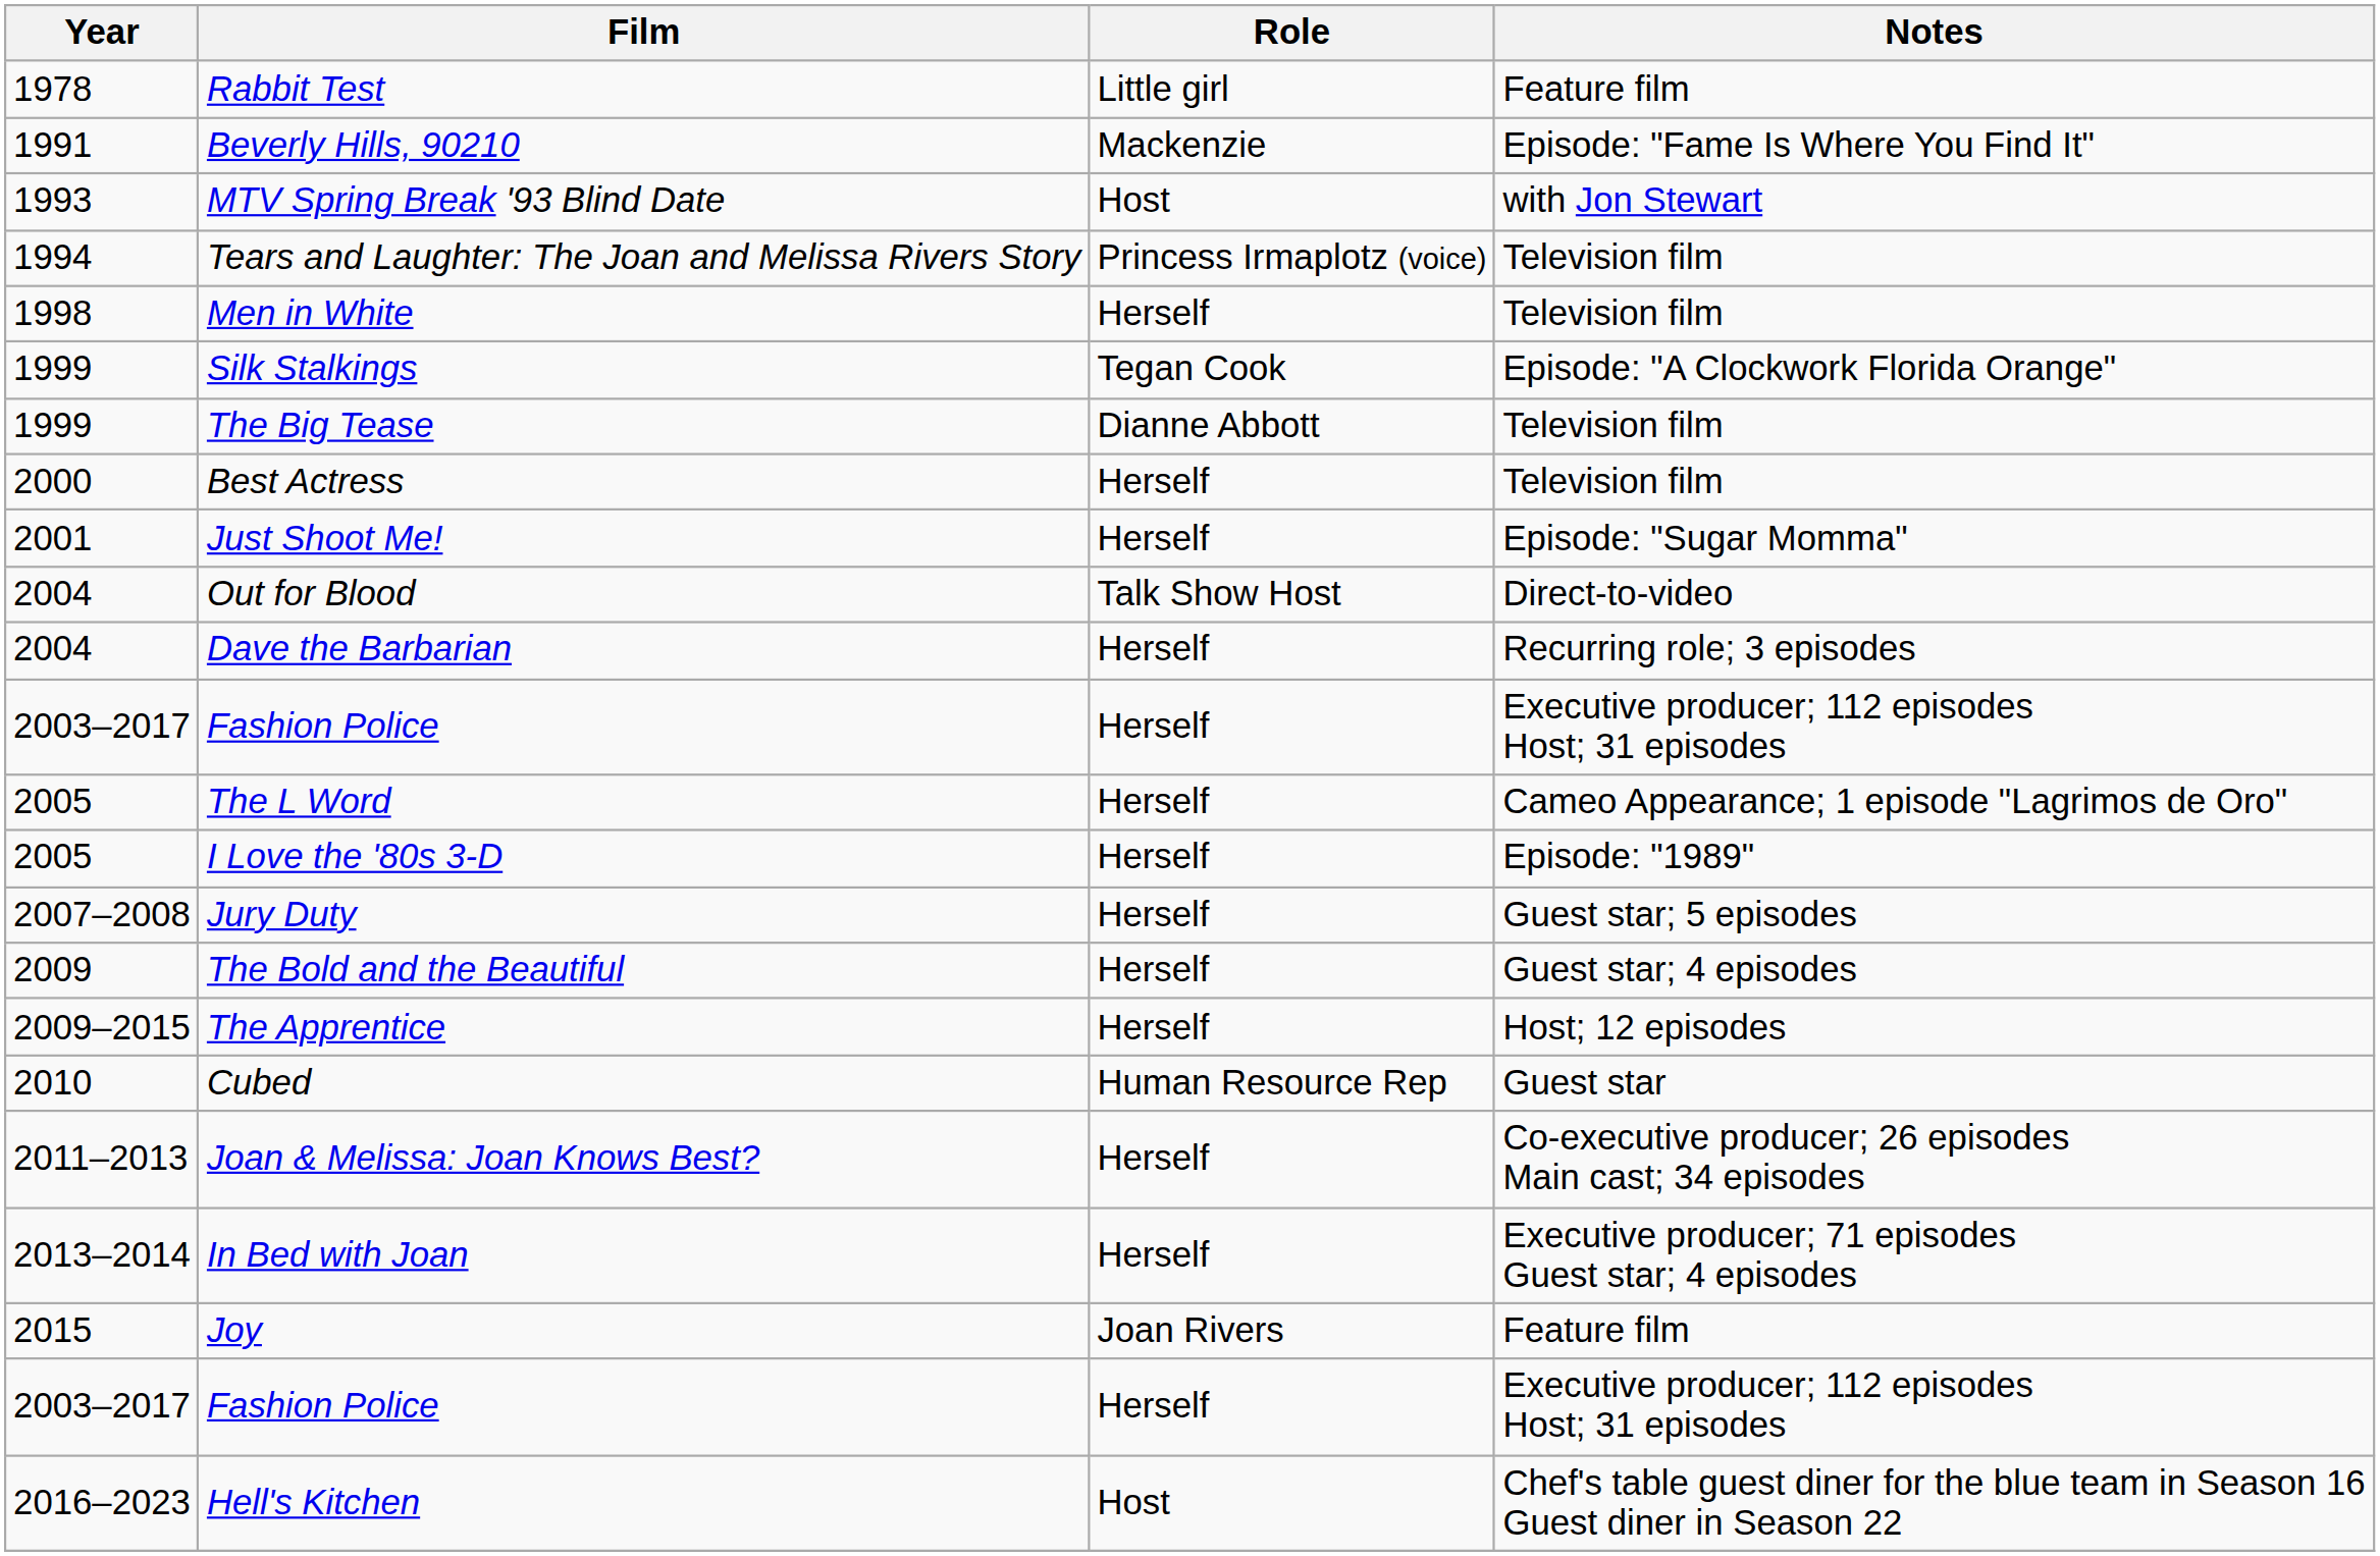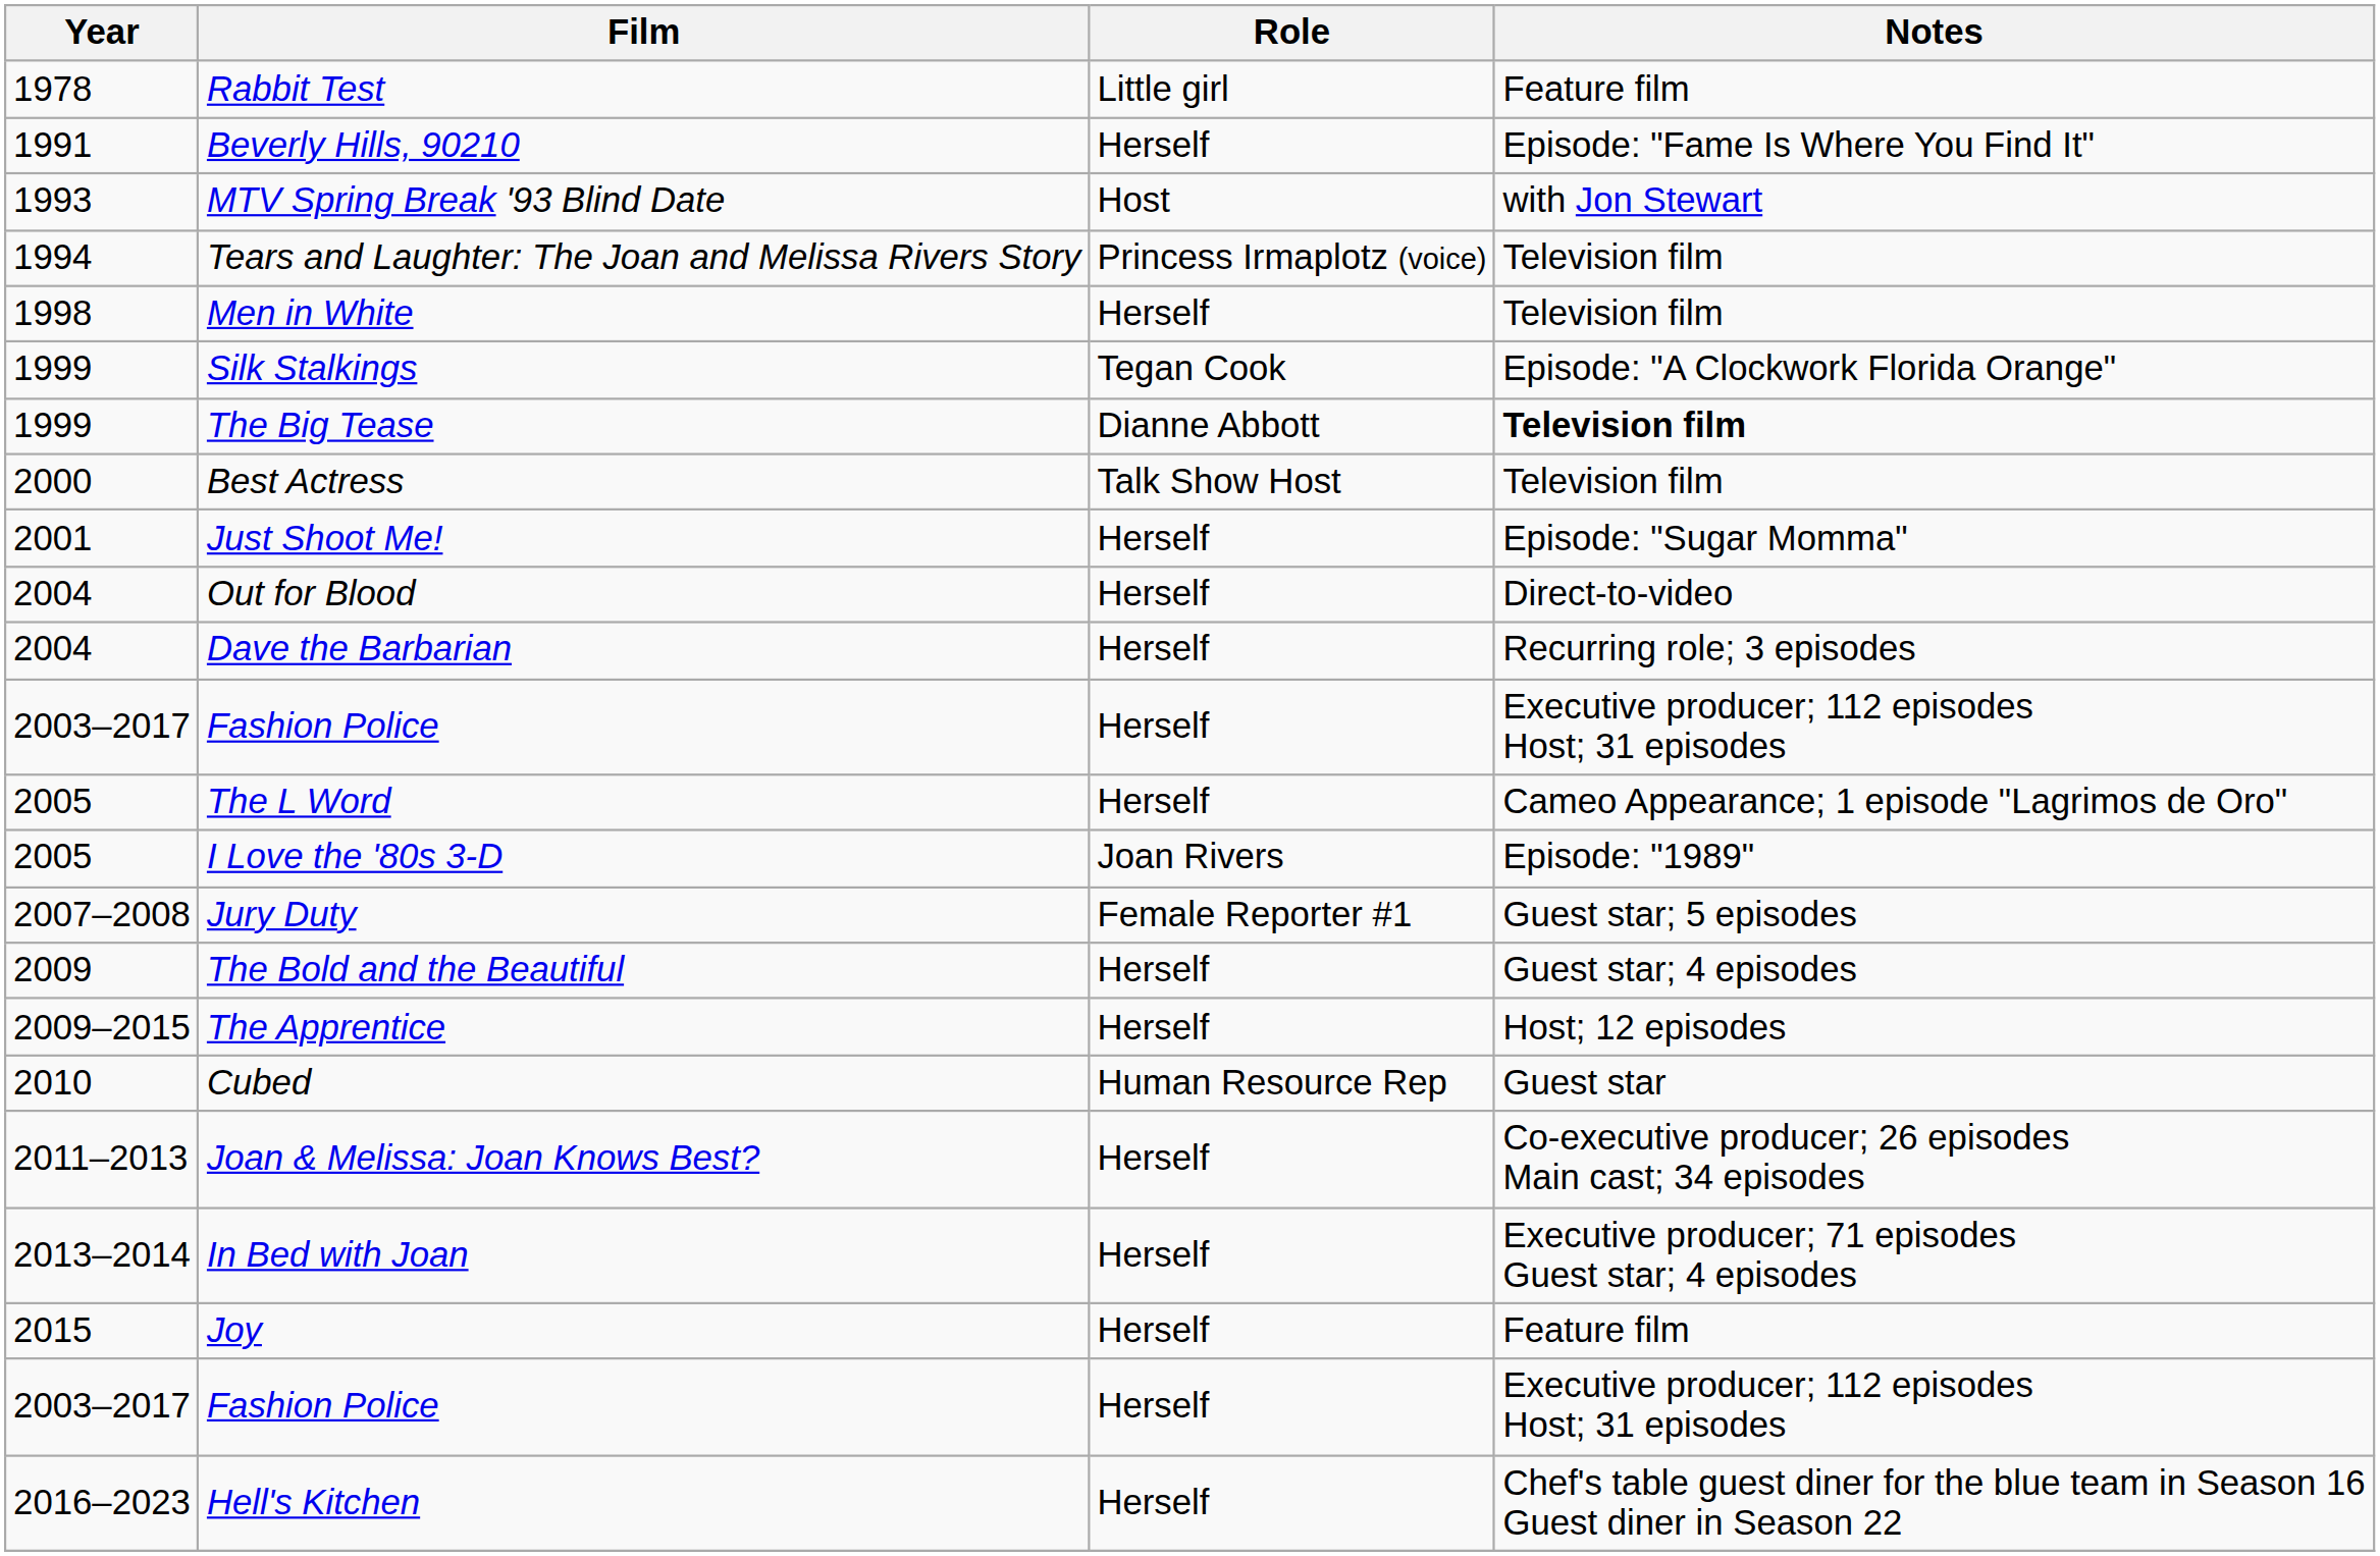Beverly Hills, 90210 | Role: Mackenzie -> Herself
The Big Tease | Notes: normal -> bold
Best Actress | Role: Herself -> Talk Show Host
Out for Blood | Role: Talk Show Host -> Herself
I Love the '80s 3-D | Role: Herself -> Joan Rivers
Jury Duty | Role: Herself -> Female Reporter #1
Joy | Role: Joan Rivers -> Herself
Hell's Kitchen | Role: Host -> Herself
